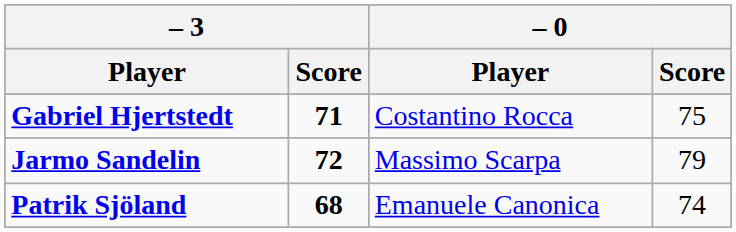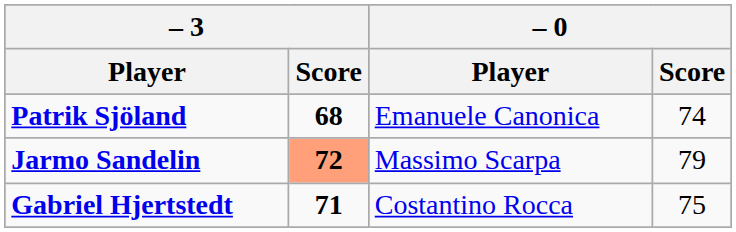rows swapped: Gabriel Hjertstedt <-> Patrik Sjöland
Jarmo Sandelin | – 3 / Score: no background -> lightsalmon background
